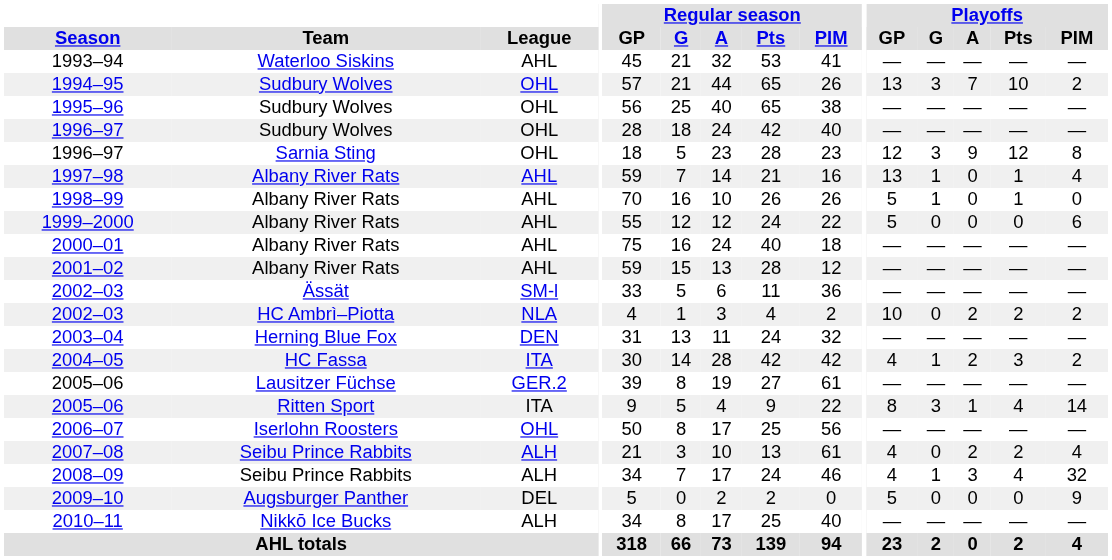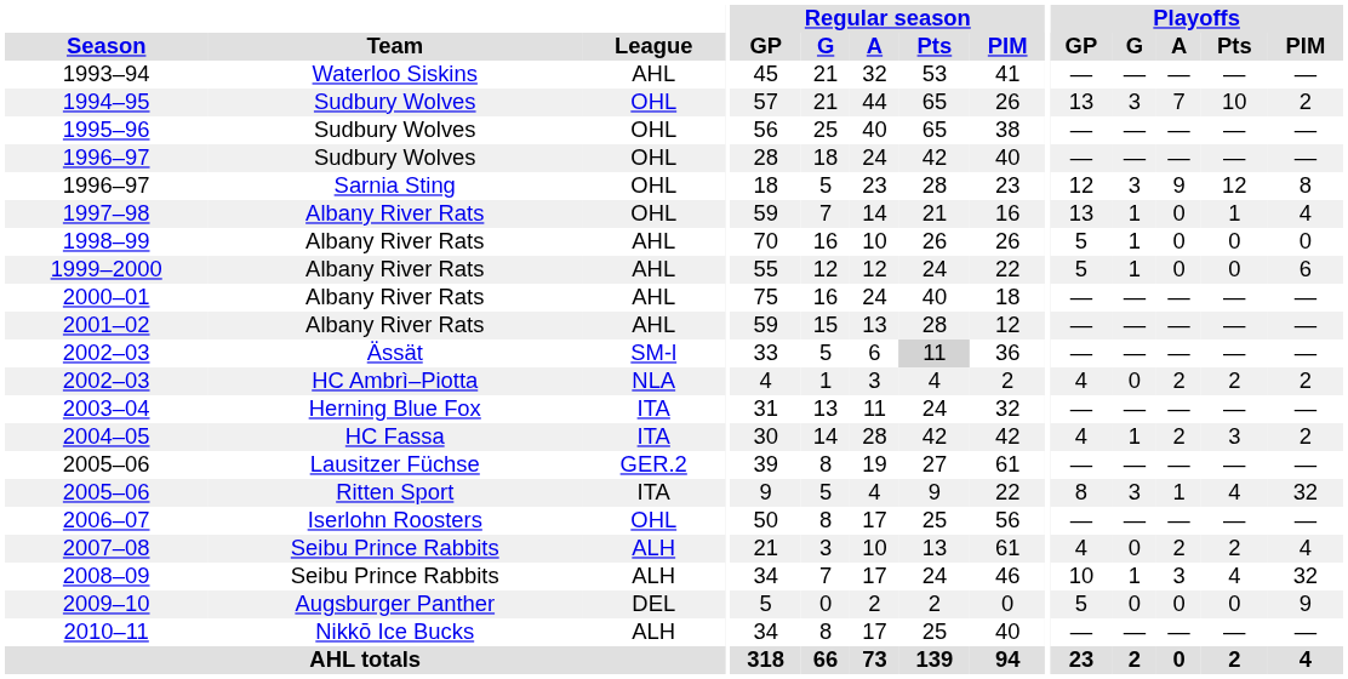1997–98 | League: AHL -> OHL
1998–99 | Playoffs / Pts: 1 -> 0
1999–2000 | Playoffs / G: 0 -> 1
2002–03 / Ässät | Regular season / Pts: no background -> lightgrey background
2002–03 / HC Ambrì–Piotta | Playoffs / GP: 10 -> 4
2003–04 | League: DEN -> ITA
2005–06 / Ritten Sport | Playoffs / PIM: 14 -> 32
2008–09 | Playoffs / GP: 4 -> 10
